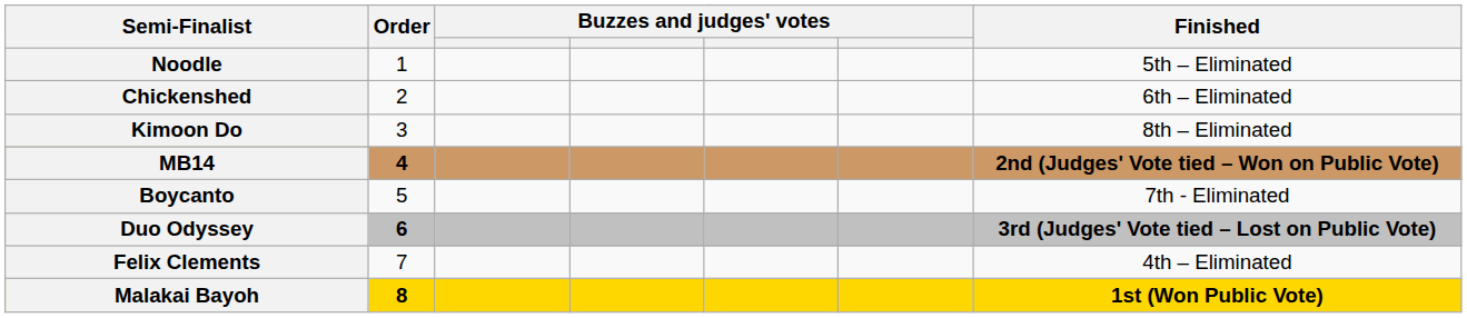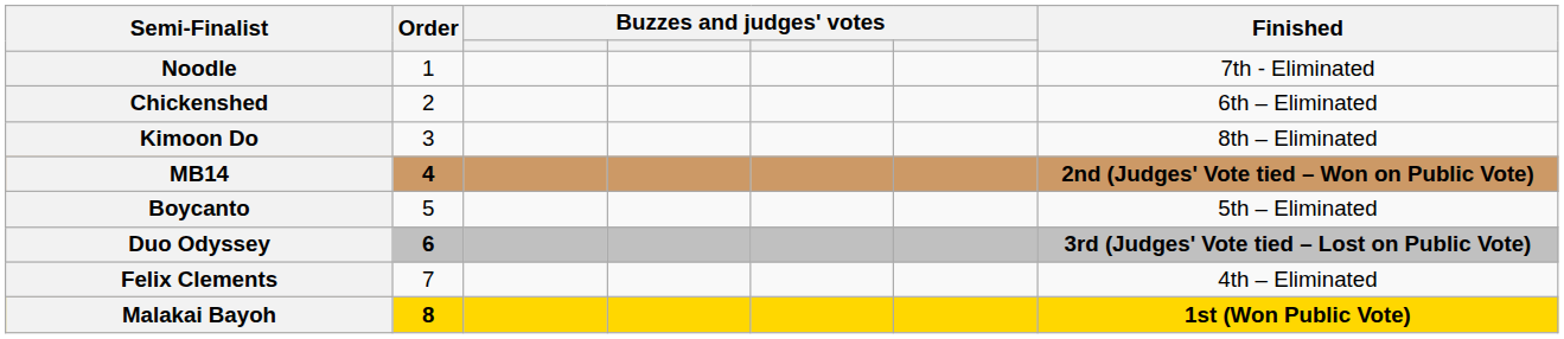Noodle | Finished: 5th – Eliminated -> 7th - Eliminated
Boycanto | Finished: 7th - Eliminated -> 5th – Eliminated
